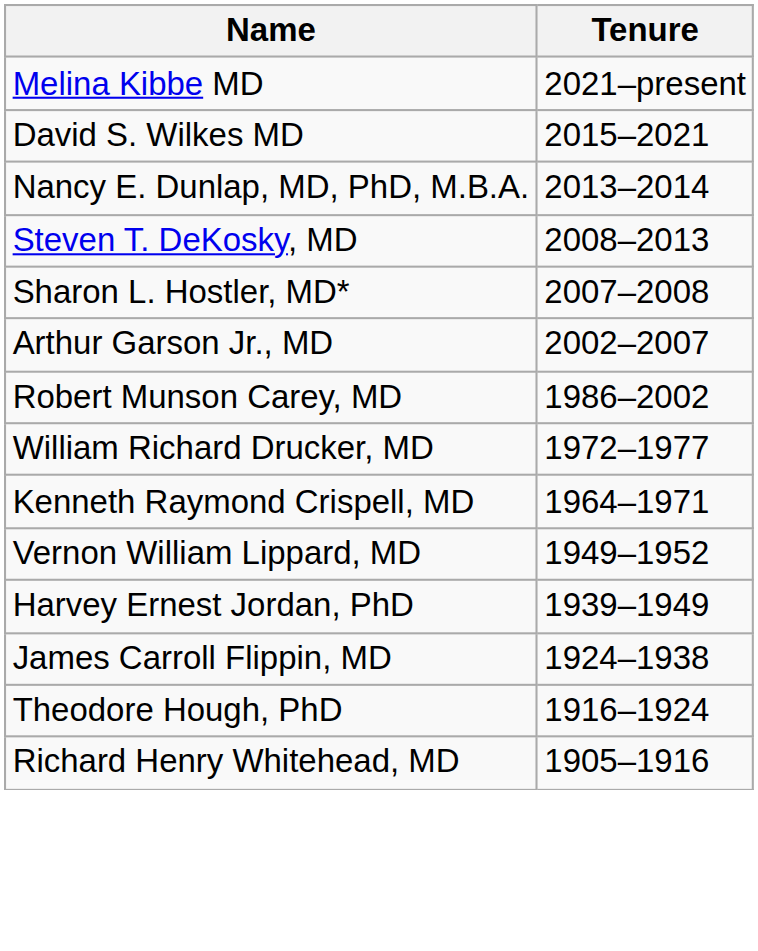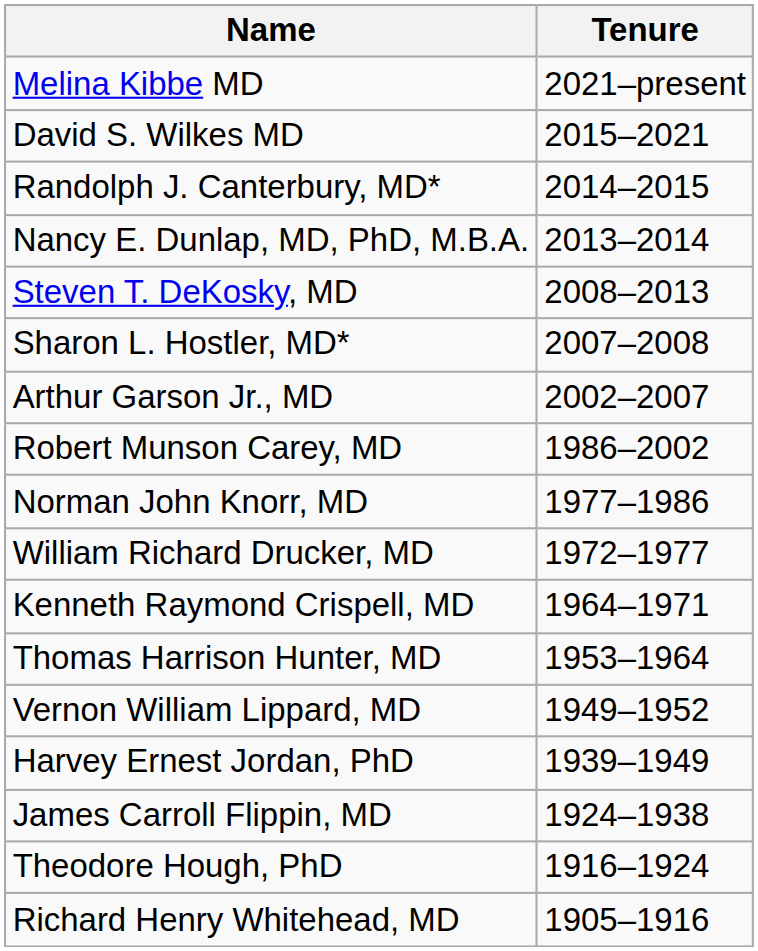+ row: Randolph J. Canterbury, MD* | 2014–2015
+ row: Norman John Knorr, MD | 1977–1986
+ row: Thomas Harrison Hunter, MD | 1953–1964
